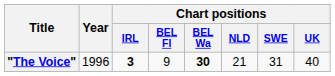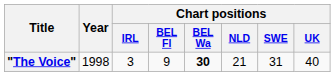"The Voice" | Year: 1996 -> 1998
"The Voice" | Chart positions / IRL: bold -> normal
